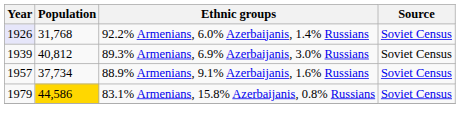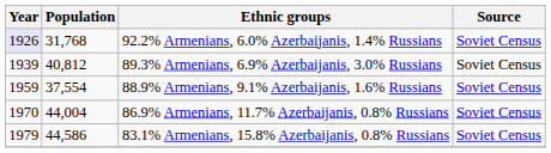88.9% Armenians, 9.1% Azerbaijanis, 1.6% Russians | Year: 1957 -> 1959
88.9% Armenians, 9.1% Azerbaijanis, 1.6% Russians | Population: 37,734 -> 37,554
+ row: 1970 | 44,004 | 86.9% Armenians, 11.7% Azerbaijanis, 0.8% Russians | Soviet Census
83.1% Armenians, 15.8% Azerbaijanis, 0.8% Russians | Population: gold background -> no background
